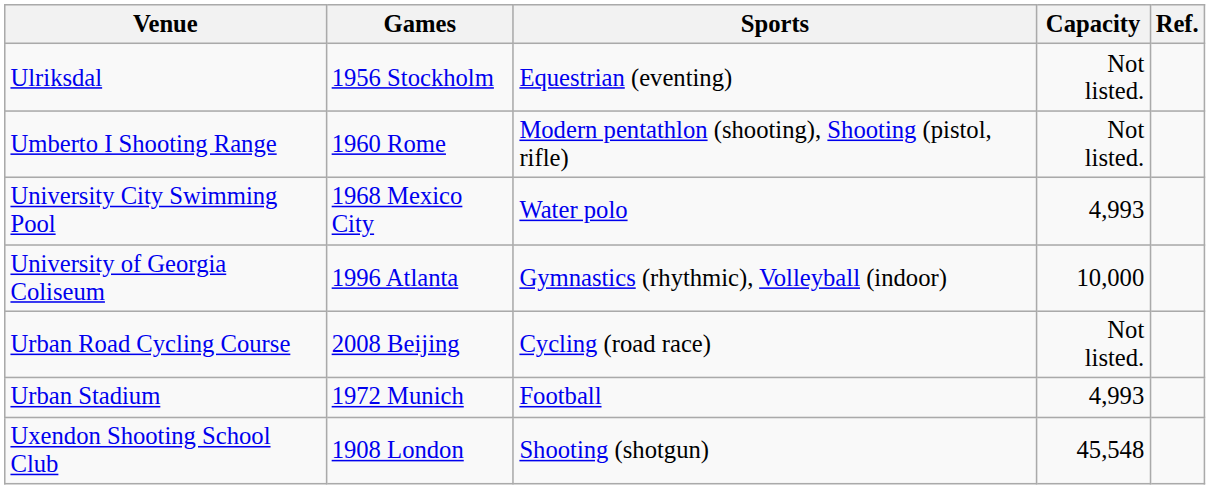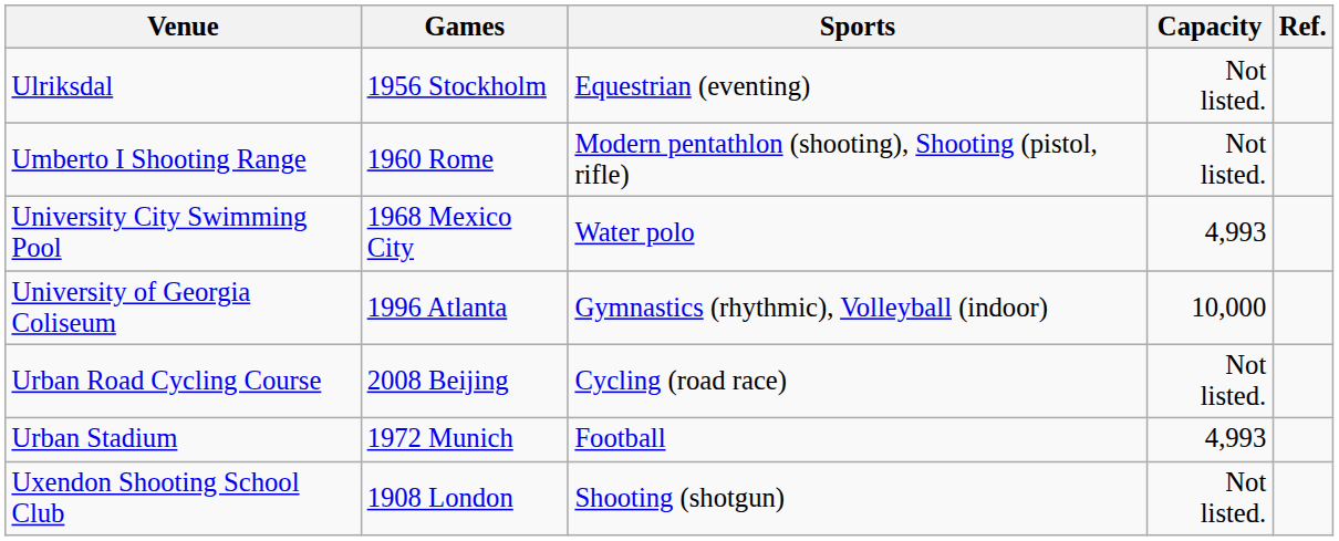Uxendon Shooting School Club | Capacity: 45,548 -> Not listed.
